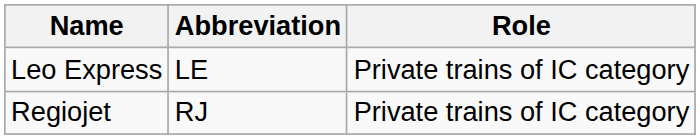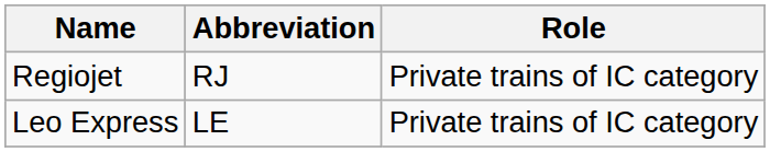rows swapped: Leo Express <-> Regiojet
